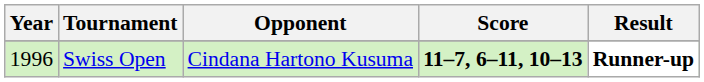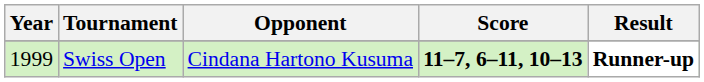Swiss Open | Year: 1996 -> 1999
